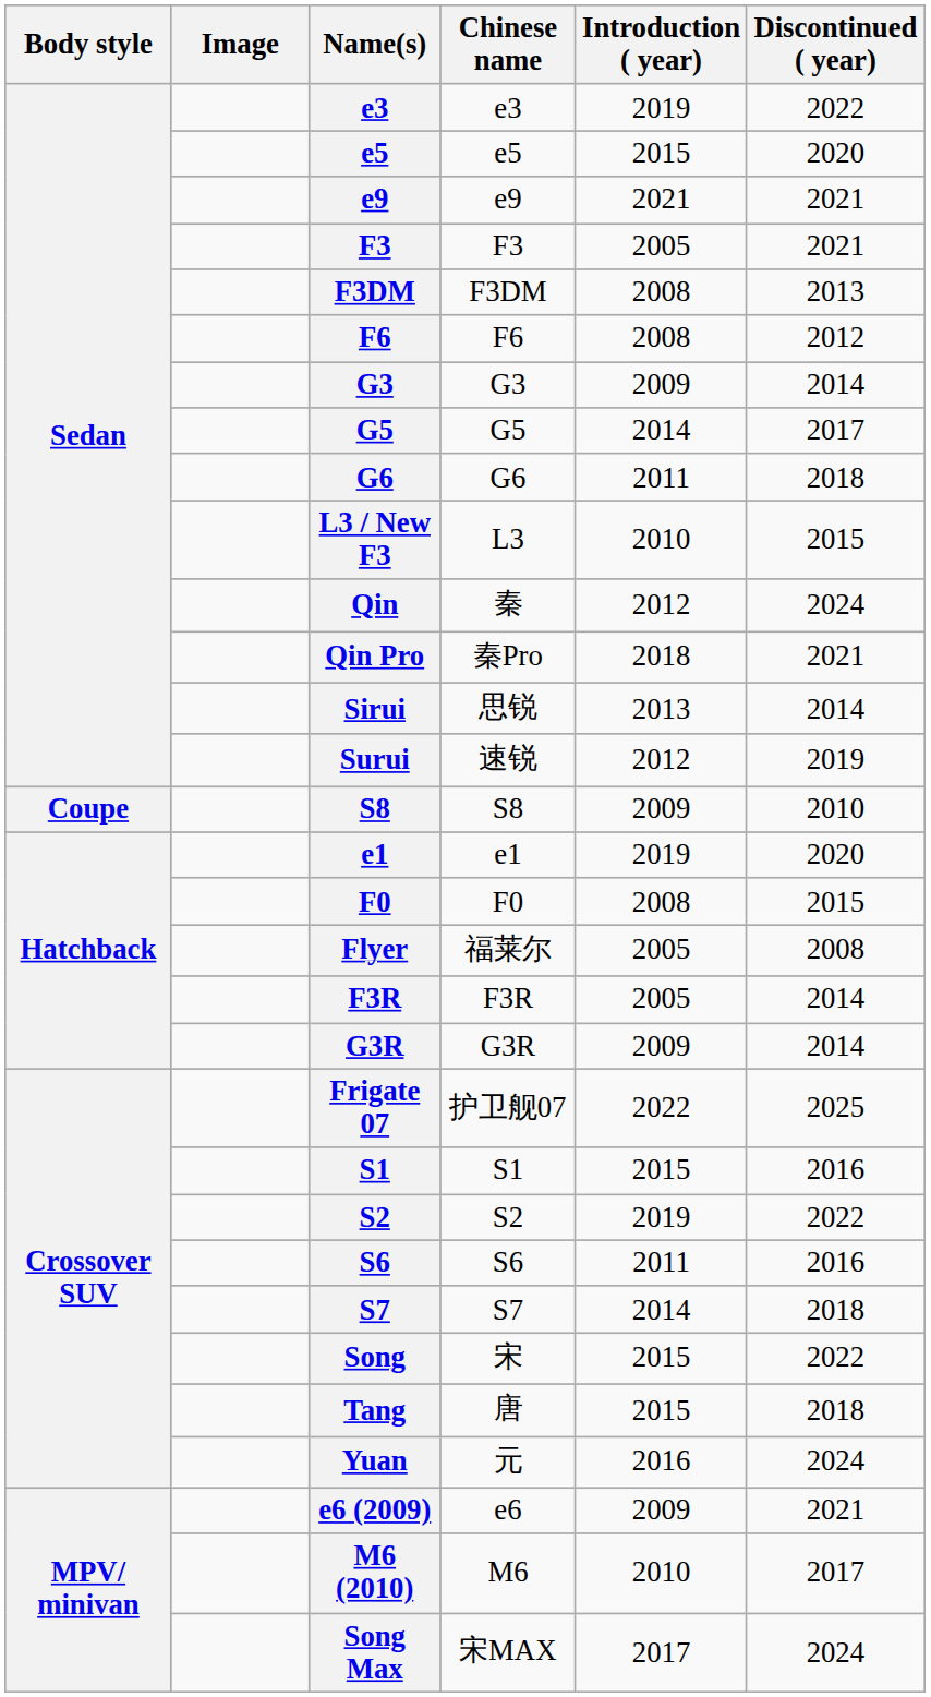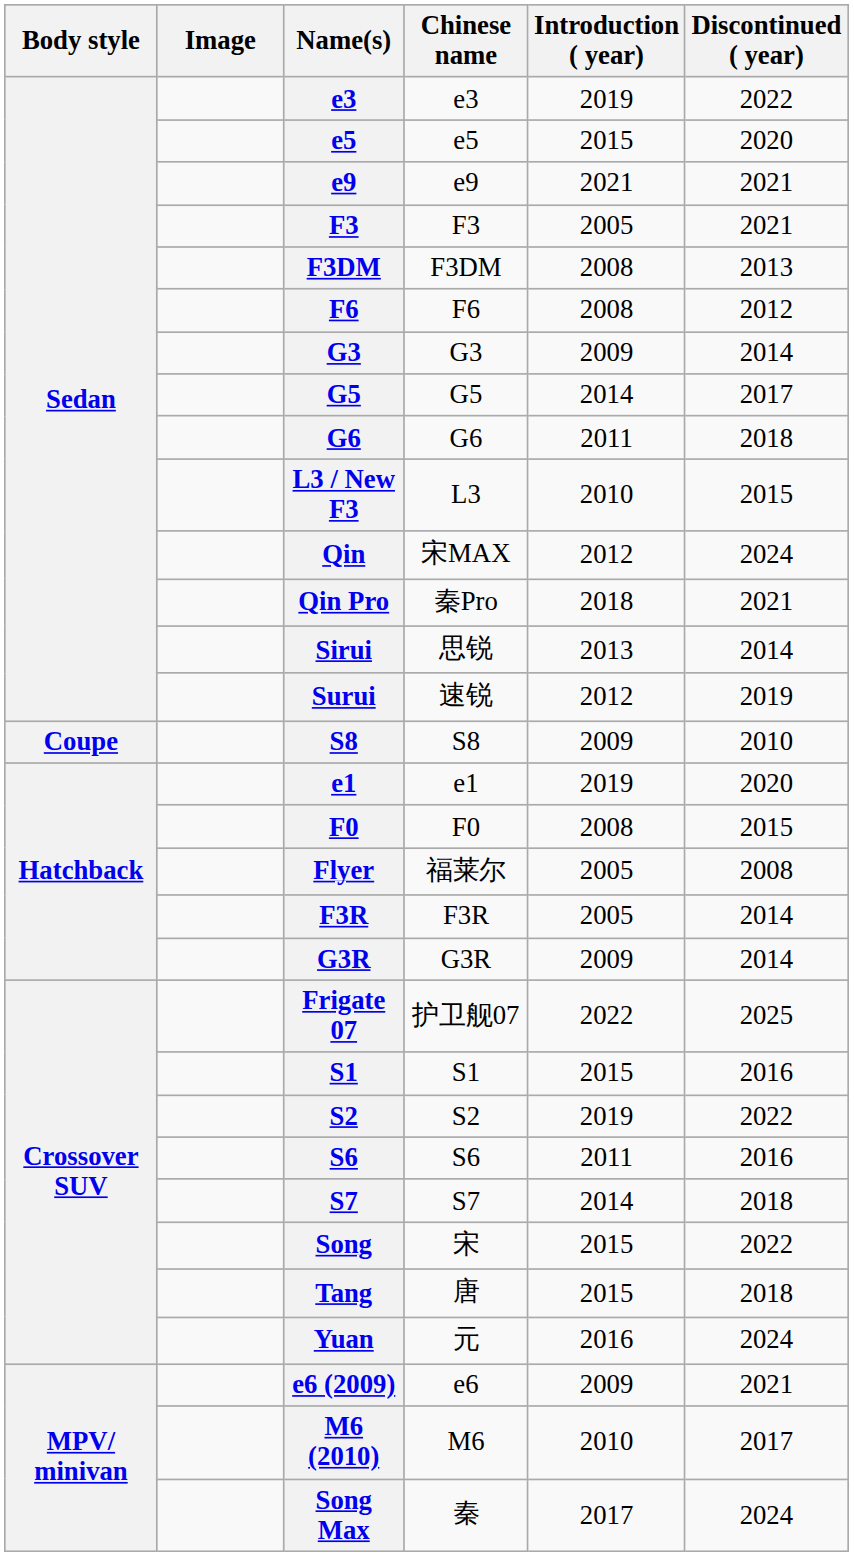Qin | Chinese name: 秦 -> 宋MAX
Song Max | Chinese name: 宋MAX -> 秦
